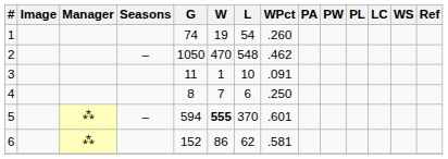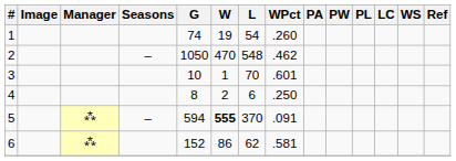3 | G: 11 -> 10
3 | L: 10 -> 70
3 | WPct: .091 -> .601
4 | W: 7 -> 2
5 | WPct: .601 -> .091
